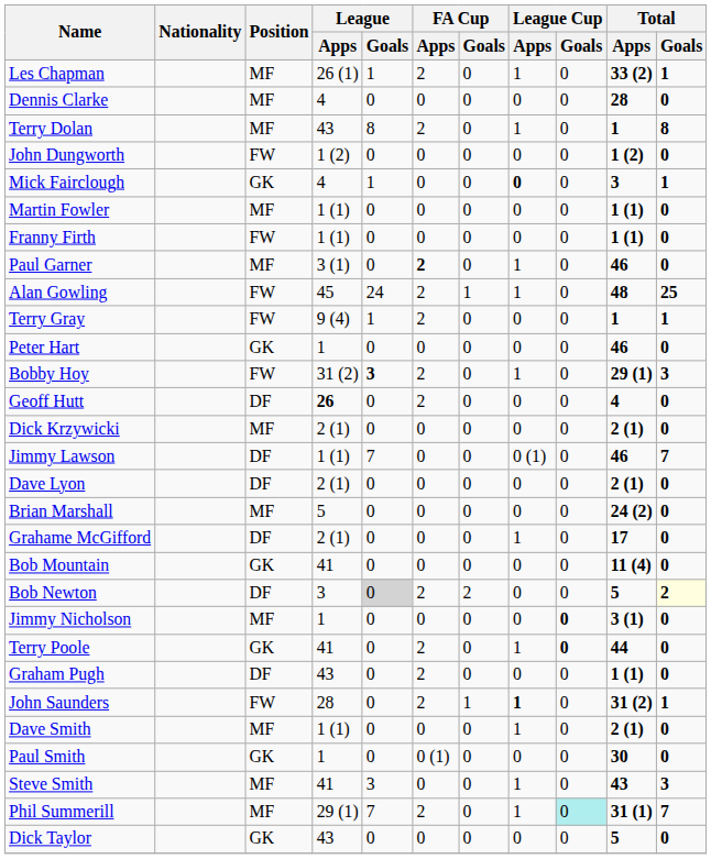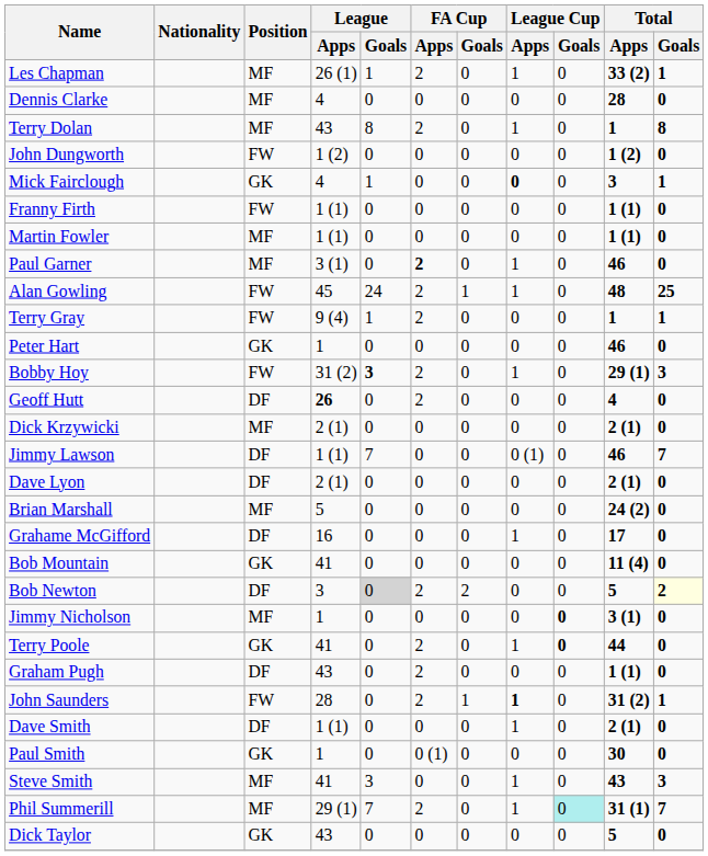rows swapped: Franny Firth <-> Martin Fowler
Grahame McGifford | League / Apps: 2 (1) -> 16
Dave Smith | Position: MF -> DF
